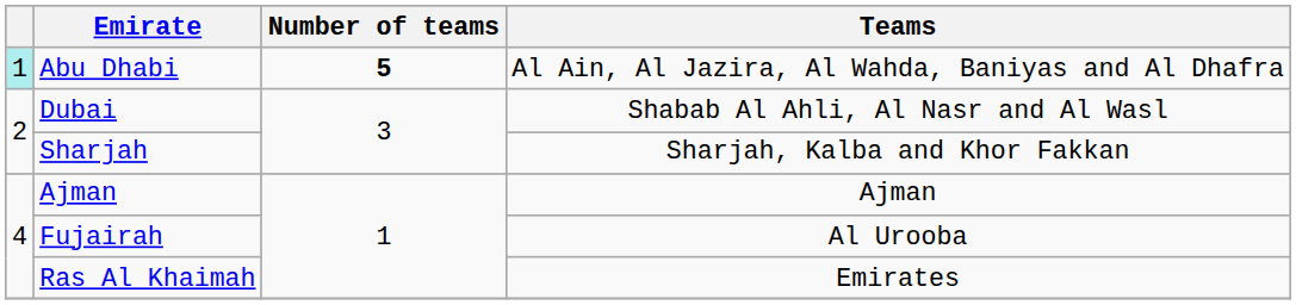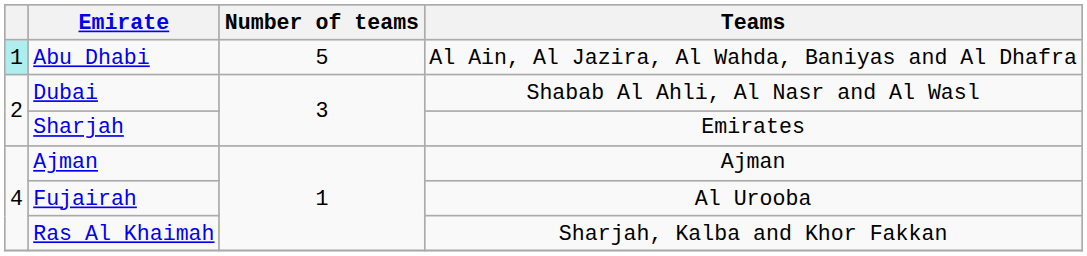Abu Dhabi | Number of teams: bold -> normal
Sharjah | Teams: Sharjah, Kalba and Khor Fakkan -> Emirates
Ras Al Khaimah | Teams: Emirates -> Sharjah, Kalba and Khor Fakkan
